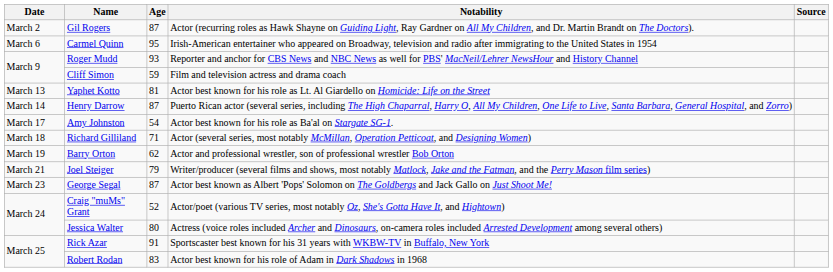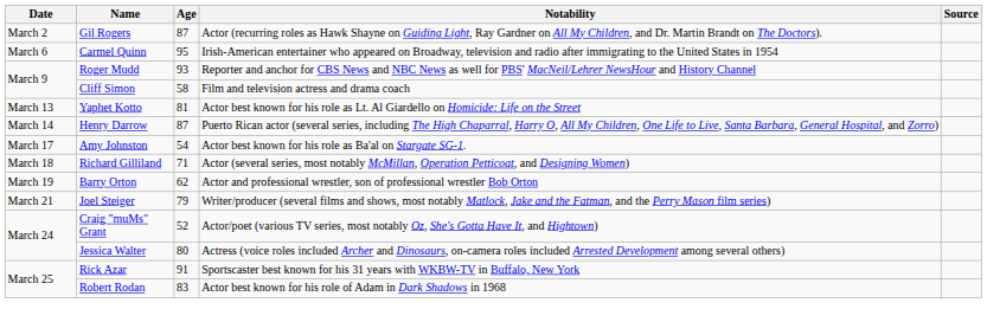Cliff Simon | Age: 59 -> 58
- row: March 23 | George Segal | 87 | Actor best known as Albert 'Pops' Solomon on The Goldbergs and Jack Gallo on Just Shoot Me!
